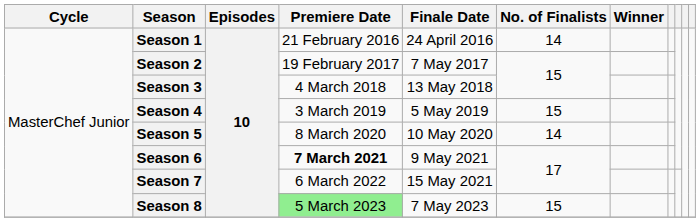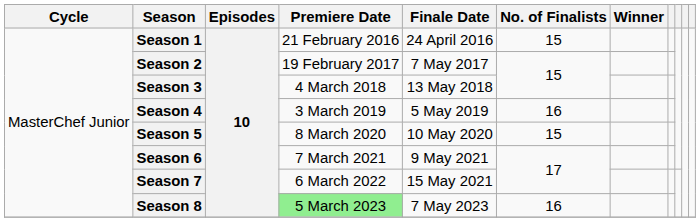Season 1 | No. of Finalists: 14 -> 15
Season 4 | No. of Finalists: 15 -> 16
Season 5 | No. of Finalists: 14 -> 15
Season 6 | Premiere Date: bold -> normal
Season 8 | No. of Finalists: 15 -> 16
